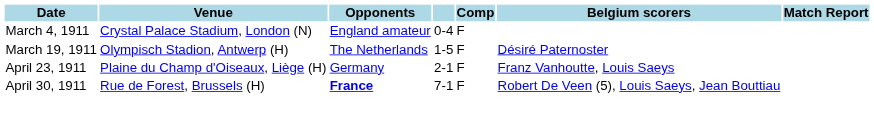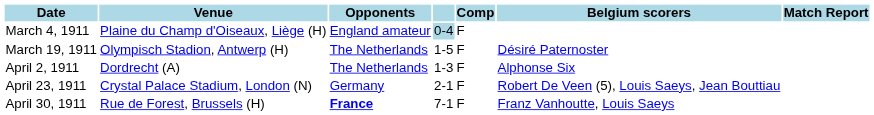March 4, 1911 | Venue: Crystal Palace Stadium, London (N) -> Plaine du Champ d'Oiseaux, Liège (H)
March 4, 1911 | column 4: no background -> lightblue background
+ row: April 2, 1911 | Dordrecht (A) | The Netherlands | 1-3 | F | Alphonse Six
April 23, 1911 | Venue: Plaine du Champ d'Oiseaux, Liège (H) -> Crystal Palace Stadium, London (N)
April 23, 1911 | Belgium scorers: Franz Vanhoutte, Louis Saeys -> Robert De Veen (5), Louis Saeys, Jean Bouttiau
April 30, 1911 | Belgium scorers: Robert De Veen (5), Louis Saeys, Jean Bouttiau -> Franz Vanhoutte, Louis Saeys
